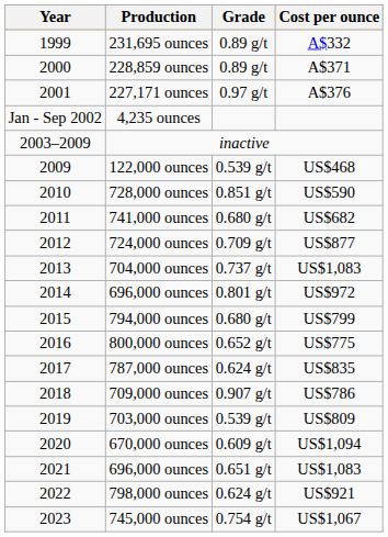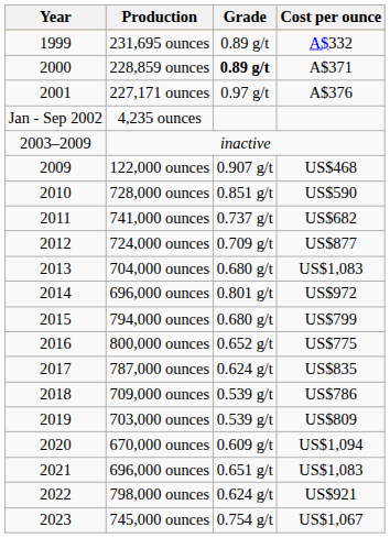228,859 ounces | Grade: normal -> bold
122,000 ounces | Grade: 0.539 g/t -> 0.907 g/t
741,000 ounces | Grade: 0.680 g/t -> 0.737 g/t
704,000 ounces | Grade: 0.737 g/t -> 0.680 g/t
709,000 ounces | Grade: 0.907 g/t -> 0.539 g/t
